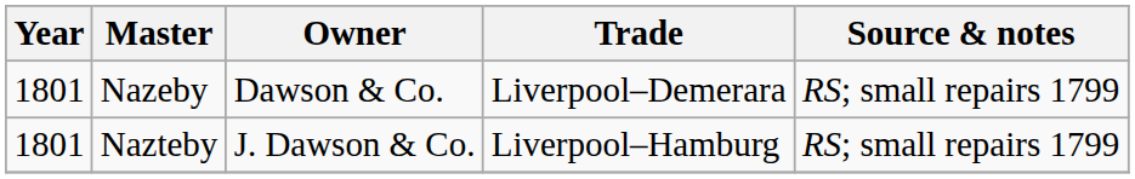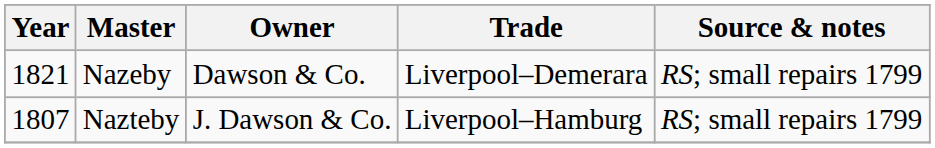Nazeby | Year: 1801 -> 1821
Nazteby | Year: 1801 -> 1807
